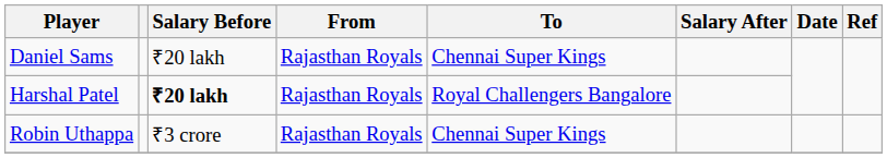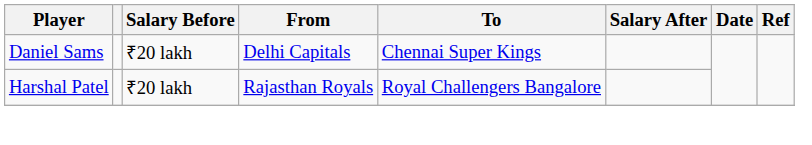Daniel Sams | From: Rajasthan Royals -> Delhi Capitals
Harshal Patel | Salary Before: bold -> normal
- row: Robin Uthappa | ₹3 crore | Rajasthan Royals | Chennai Super Kings
